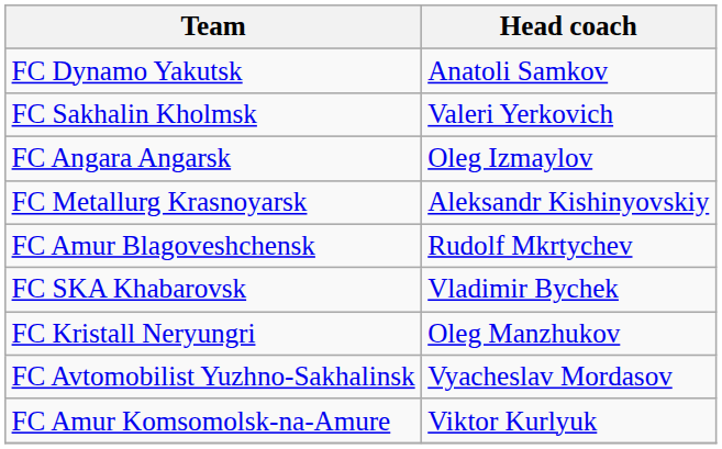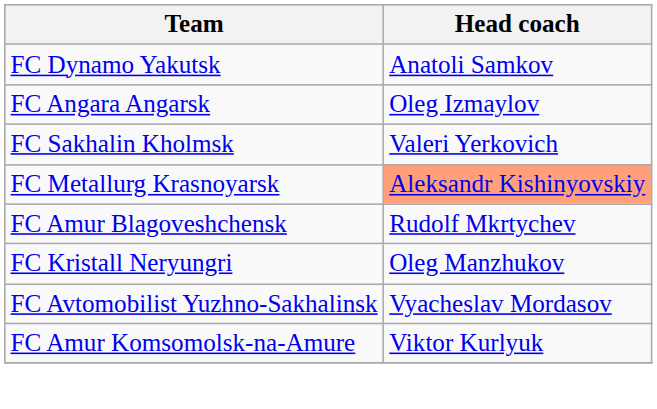rows swapped: FC Angara Angarsk <-> FC Sakhalin Kholmsk
FC Metallurg Krasnoyarsk | Head coach: no background -> lightsalmon background
- row: FC SKA Khabarovsk | Vladimir Bychek
